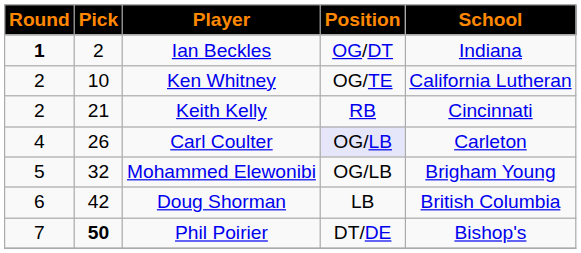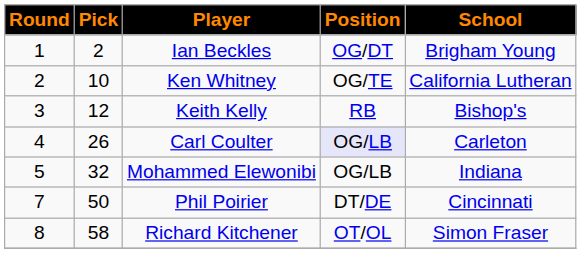Ian Beckles | Round: bold -> normal
Ian Beckles | School: Indiana -> Brigham Young
Keith Kelly | Round: 2 -> 3
Keith Kelly | Pick: 21 -> 12
Keith Kelly | School: Cincinnati -> Bishop's
Mohammed Elewonibi | School: Brigham Young -> Indiana
- row: 6 | 42 | Doug Shorman | LB | British Columbia
Phil Poirier | Pick: bold -> normal
Phil Poirier | School: Bishop's -> Cincinnati
+ row: 8 | 58 | Richard Kitchener | OT/OL | Simon Fraser
